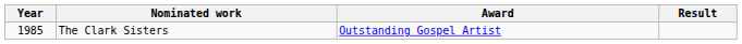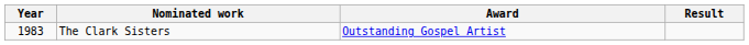The Clark Sisters | Year: 1985 -> 1983
